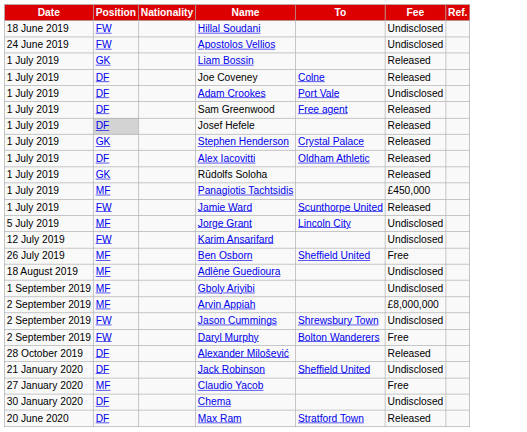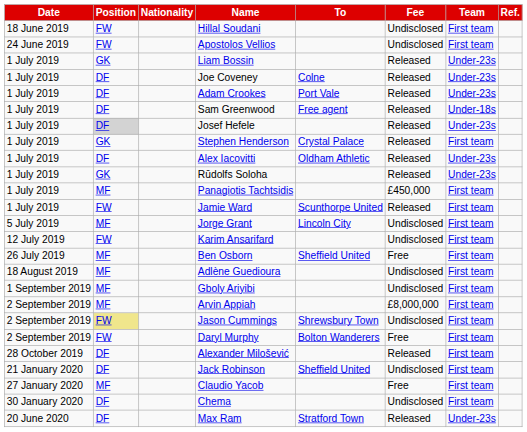+ column: Team | First team | First team | Under-23s | Under-23s | Under-23s | Under-18s | Under-23s | First team | Under-23s | Under-23s | First team | First team | First team | First team | First team | First team | First team | First team | First team | First team | First team | First team | First team | First team | Under-23s
Adam Crookes | Fee: Undisclosed -> Released
Jason Cummings | Position: no background -> khaki background
